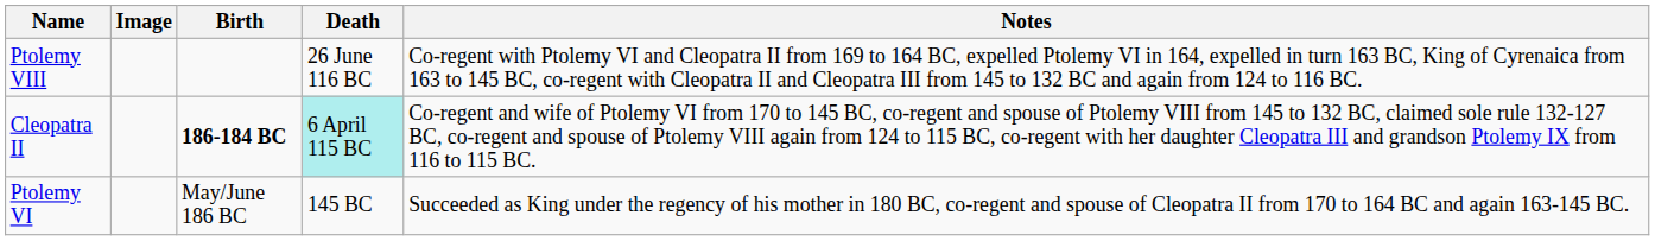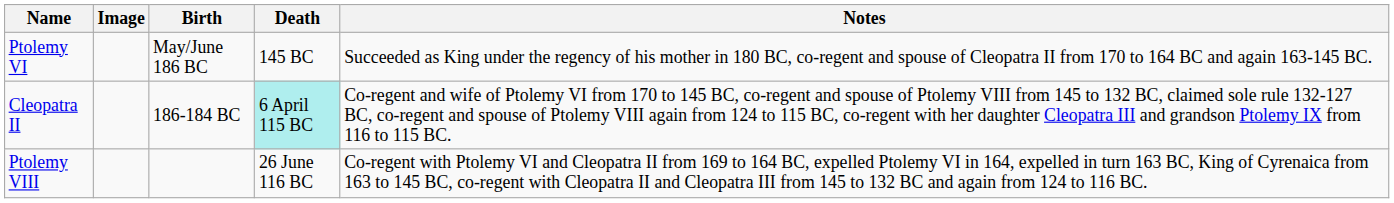rows swapped: Ptolemy VI <-> Ptolemy VIII
Cleopatra II | Birth: bold -> normal
